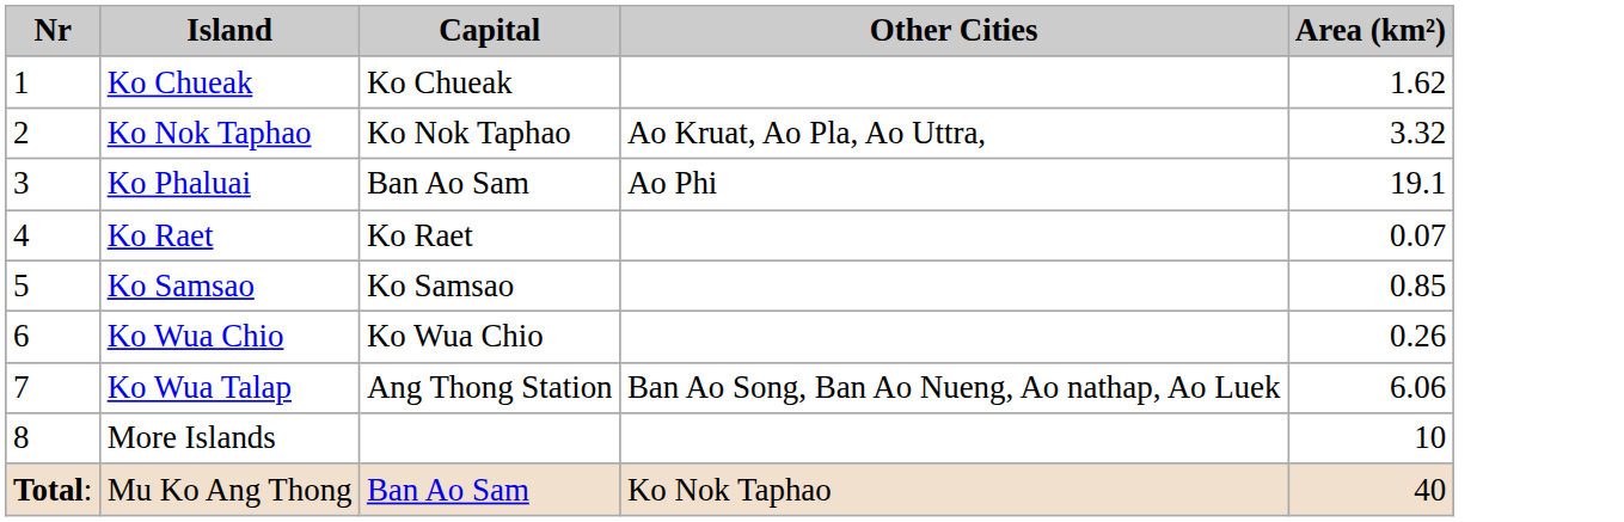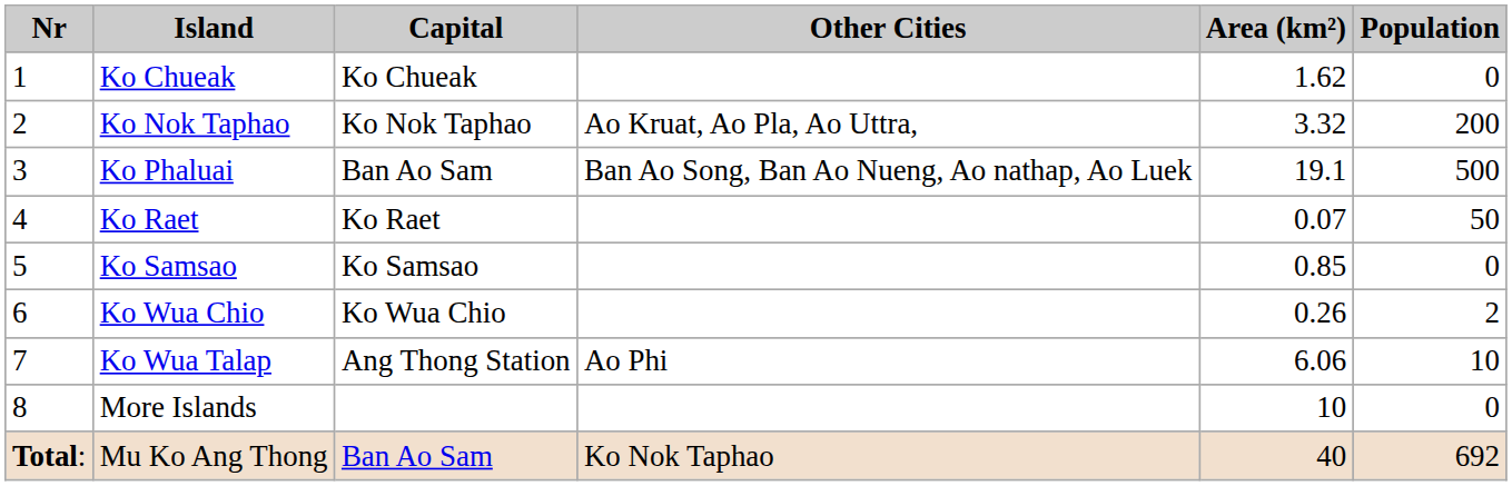+ column: Population | 0 | 200 | 500 | 50 | 0 | 2 | 10 | 0 | 692
Ko Phaluai | Other Cities: Ao Phi -> Ban Ao Song, Ban Ao Nueng, Ao nathap, Ao Luek
Ko Wua Talap | Other Cities: Ban Ao Song, Ban Ao Nueng, Ao nathap, Ao Luek -> Ao Phi
